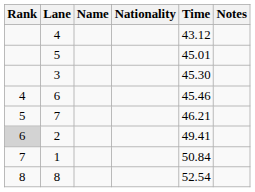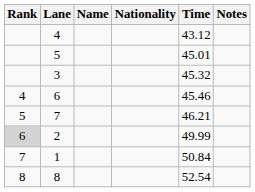3 | Time: 45.30 -> 45.32
2 | Time: 49.41 -> 49.99
